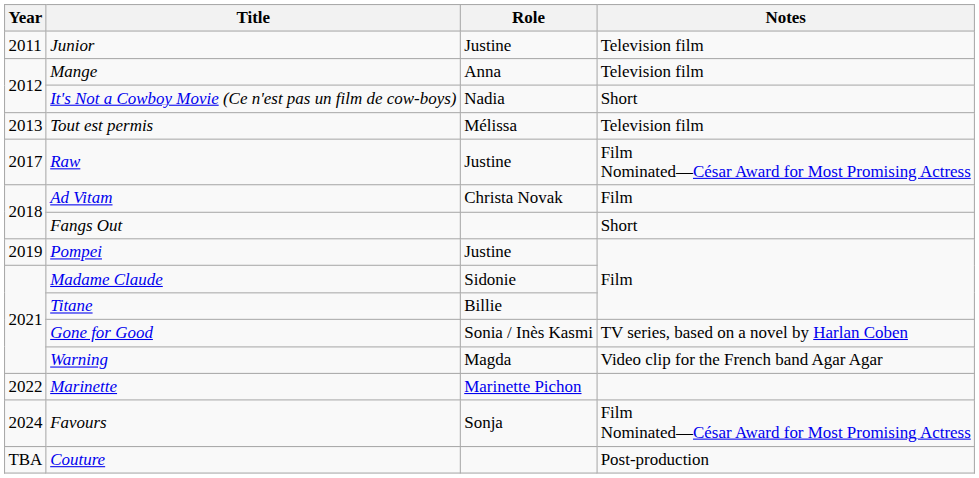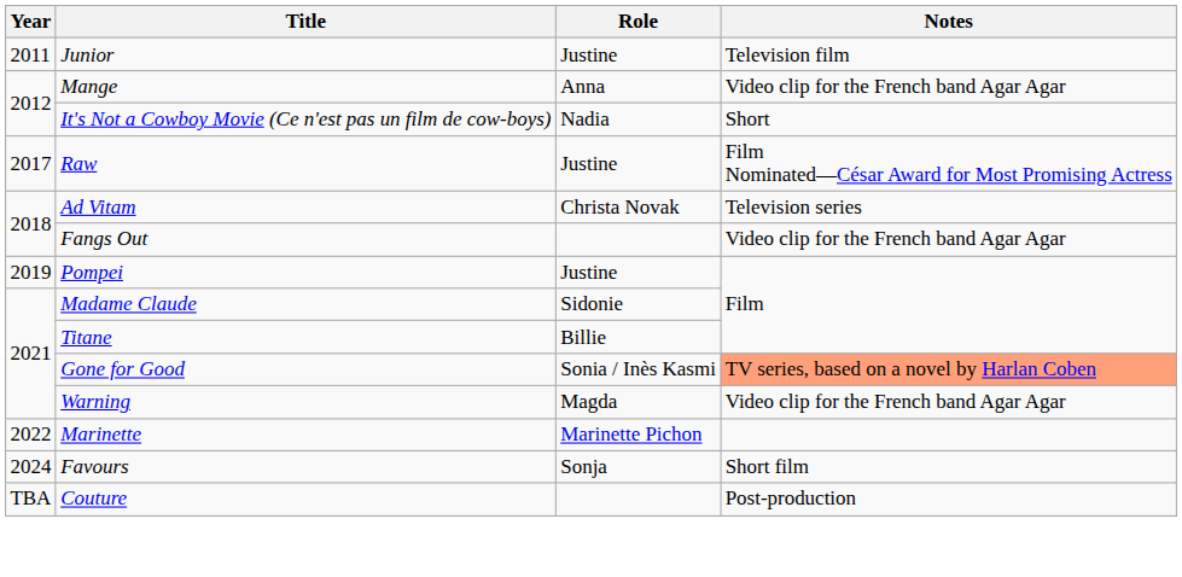Mange | Notes: Television film -> Video clip for the French band Agar Agar
- row: 2013 | Tout est permis | Mélissa | Television film
Ad Vitam | Notes: Film -> Television series
Fangs Out | Notes: Short -> Video clip for the French band Agar Agar
Gone for Good | Notes: no background -> lightsalmon background
Favours | Notes: Film Nominated—César Award for Most Promising Actress -> Short film
